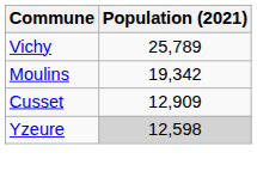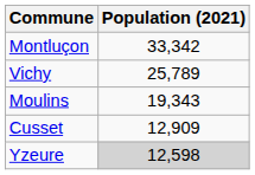+ row: Montluçon | 33,342
Moulins | Population (2021): 19,342 -> 19,343
